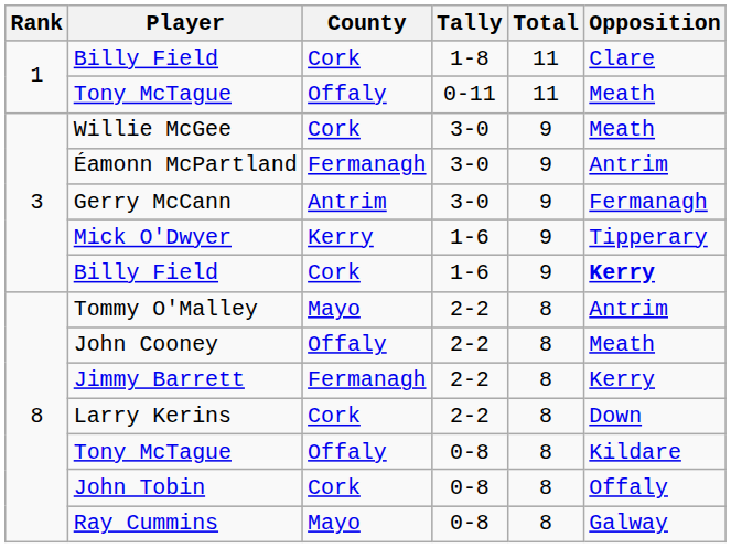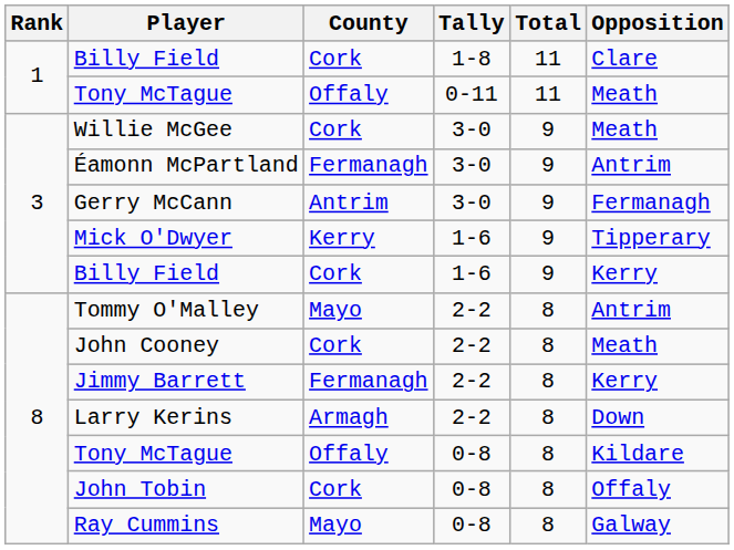Billy Field / 1-6 | Opposition: bold -> normal
John Cooney | County: Offaly -> Cork
Larry Kerins | County: Cork -> Armagh
